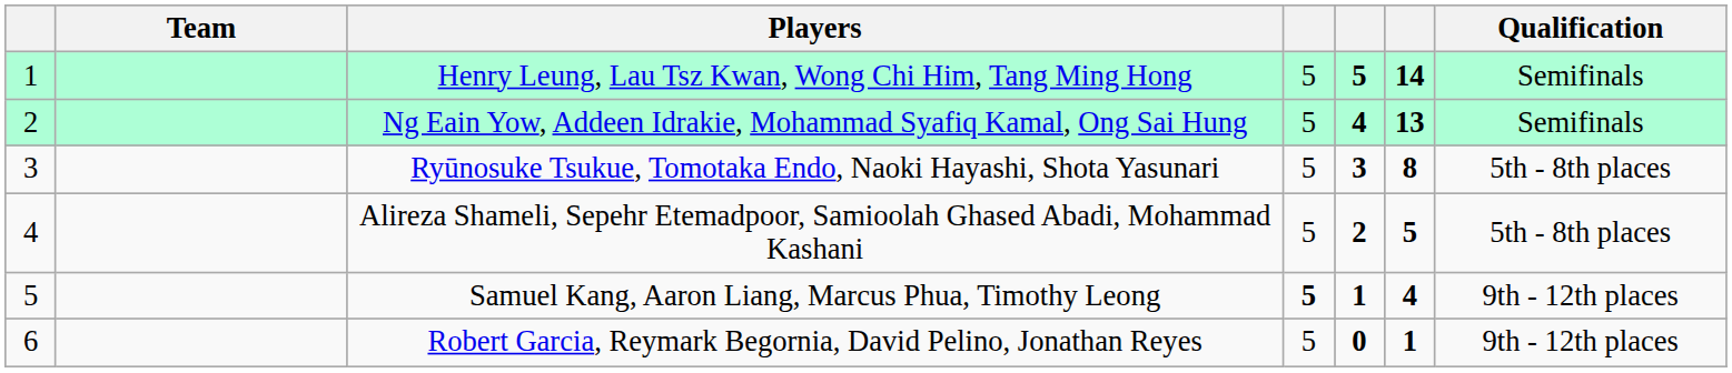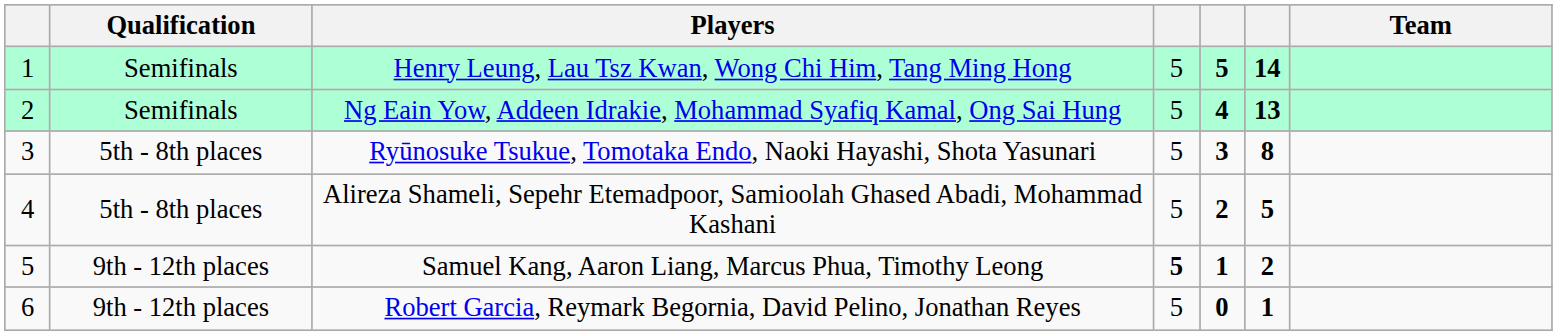columns swapped: Team <-> Qualification
Samuel Kang, Aaron Liang, Marcus Phua, Timothy Leong | column 6: 4 -> 2
